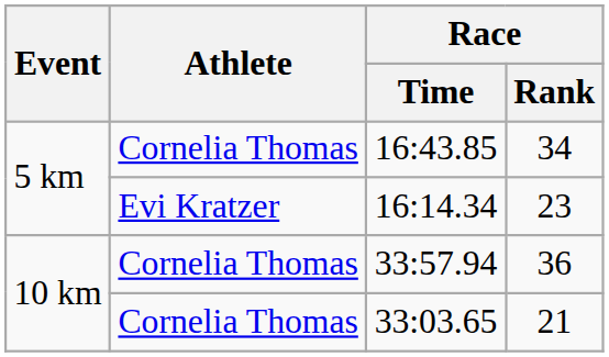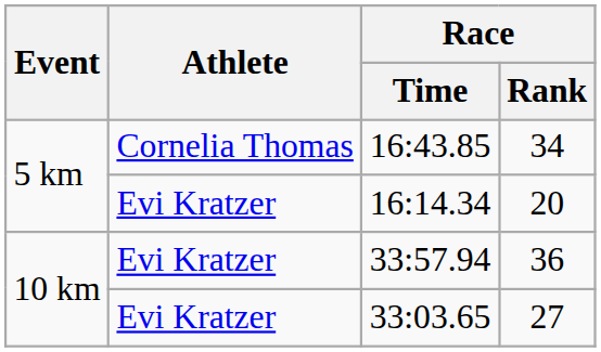16:14.34 | Race / Rank: 23 -> 20
33:57.94 | Athlete: Cornelia Thomas -> Evi Kratzer
33:03.65 | Athlete: Cornelia Thomas -> Evi Kratzer
33:03.65 | Race / Rank: 21 -> 27
